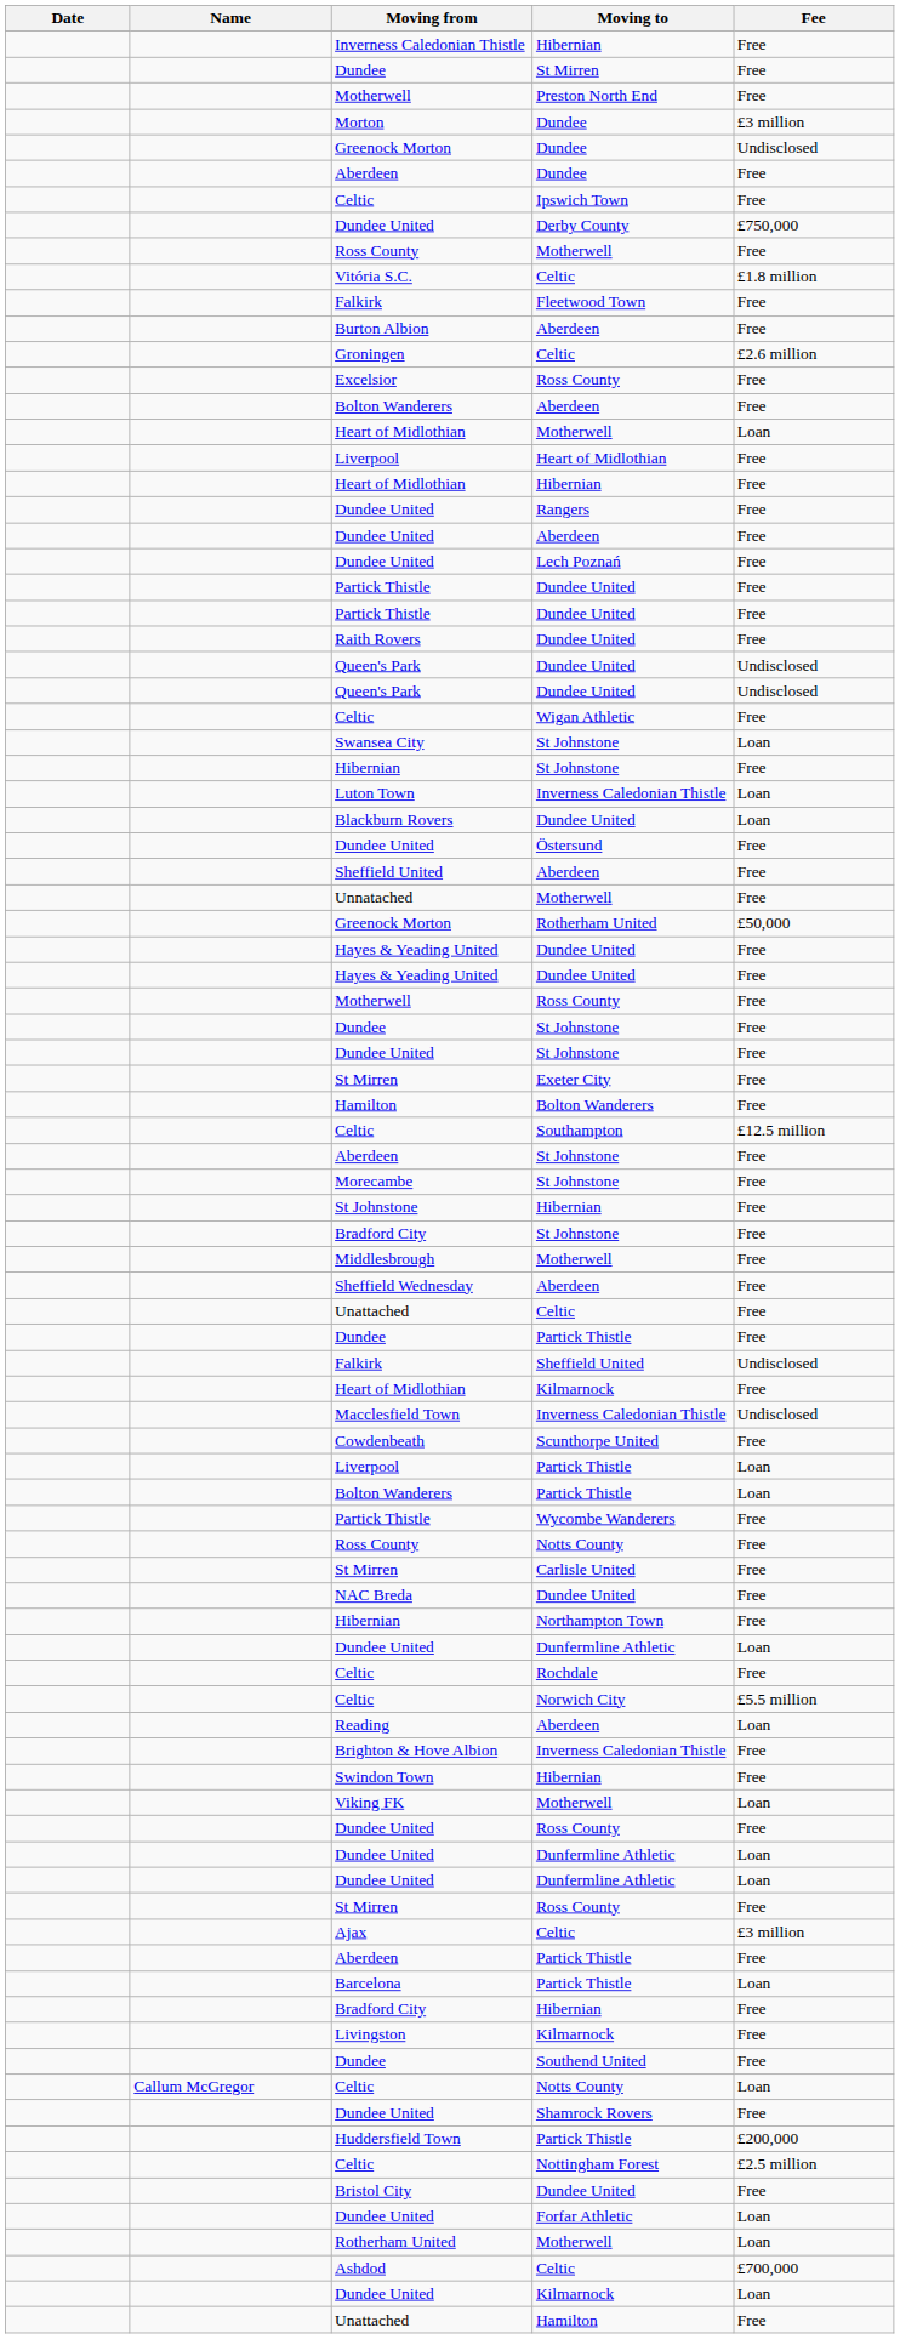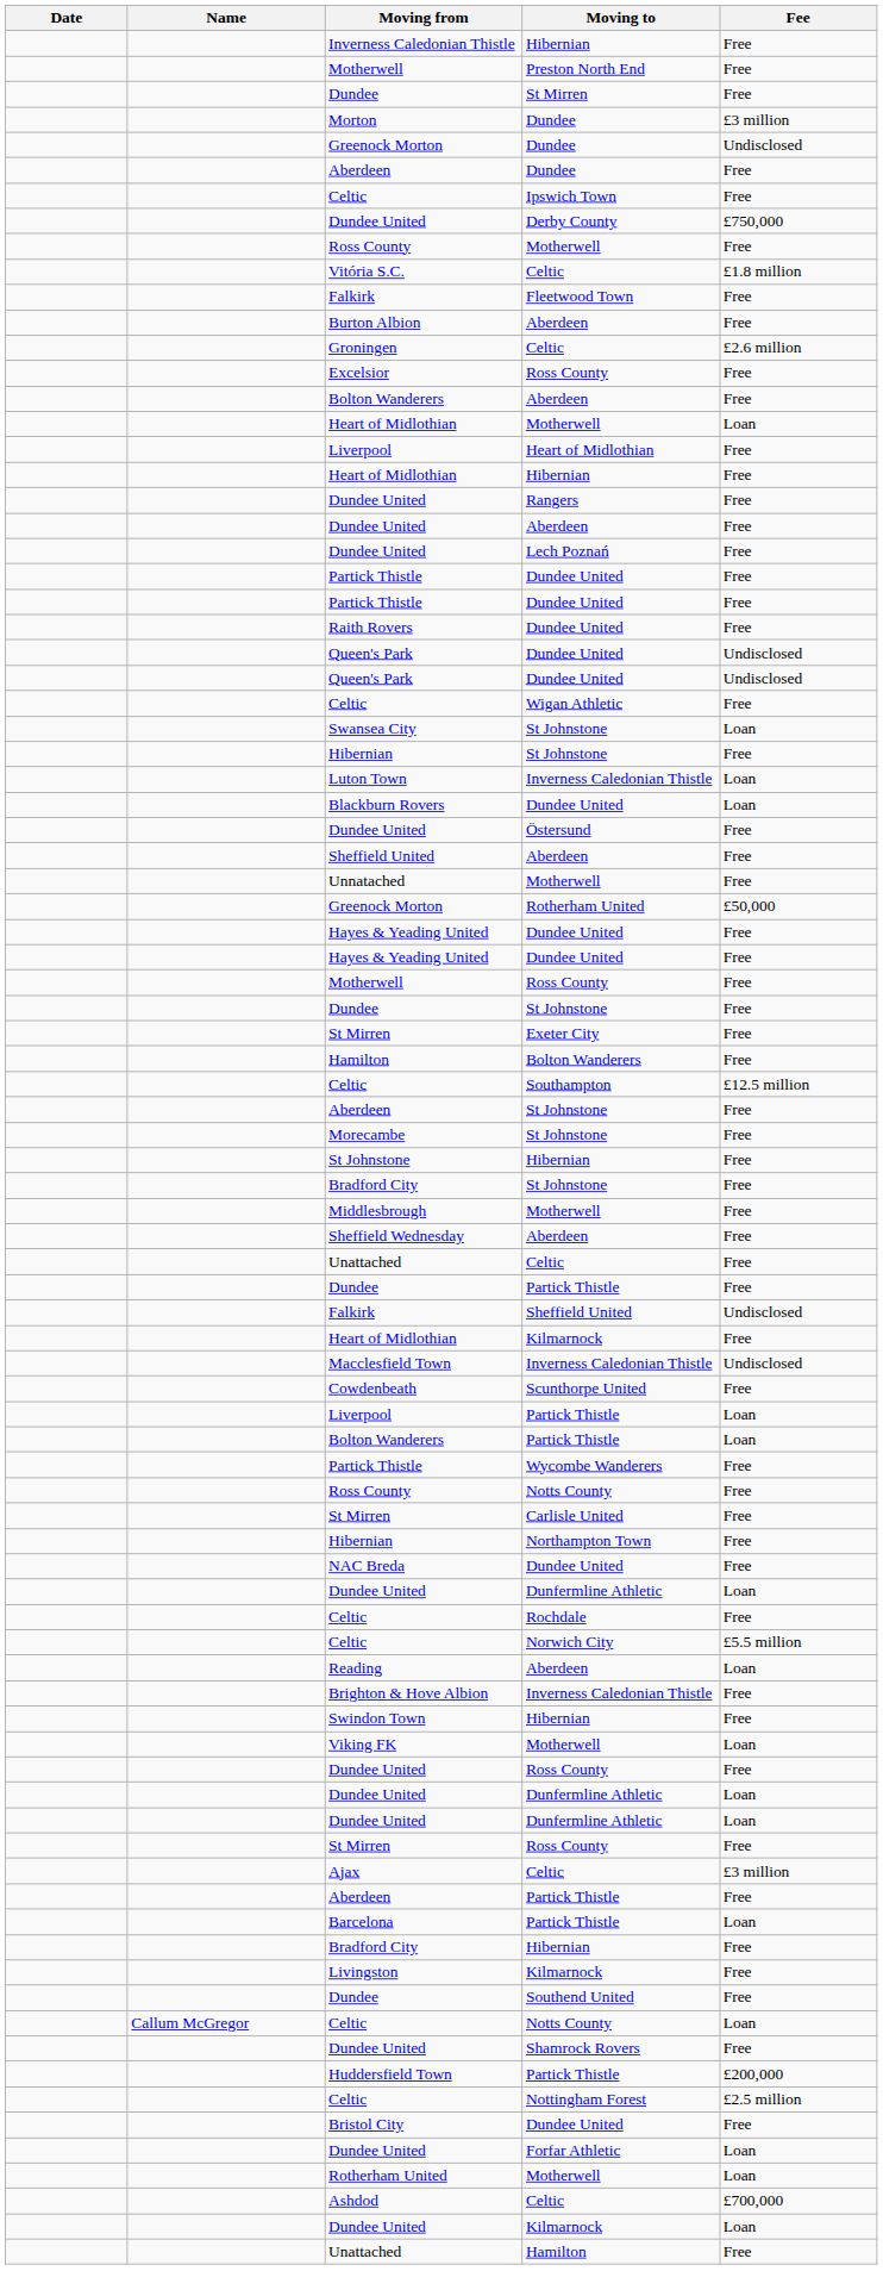rows swapped: Dundee / St Mirren <-> Motherwell / Preston North End
- row: Dundee United | St Johnstone | Free
rows swapped: NAC Breda <-> Hibernian / Northampton Town
